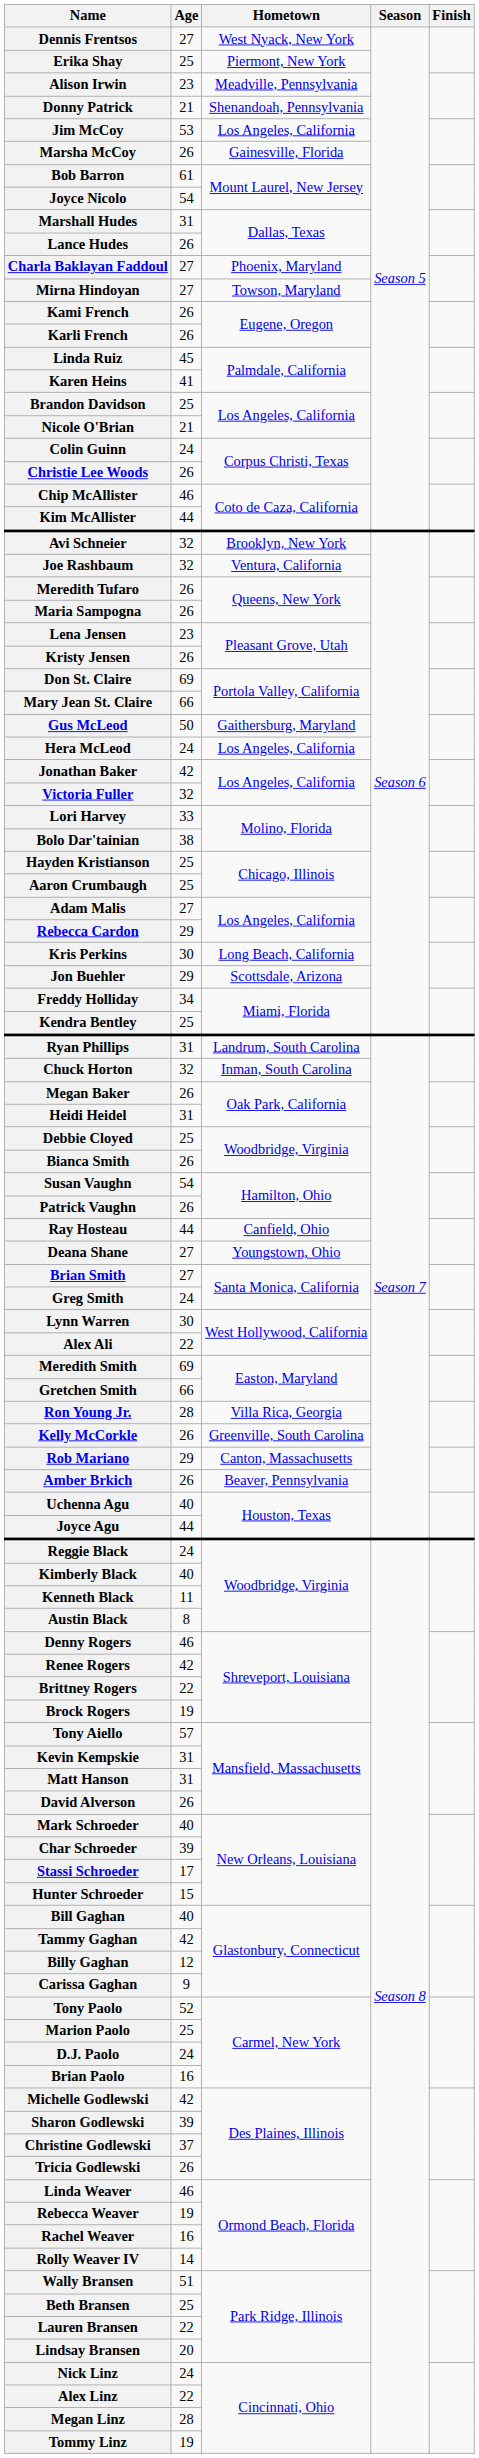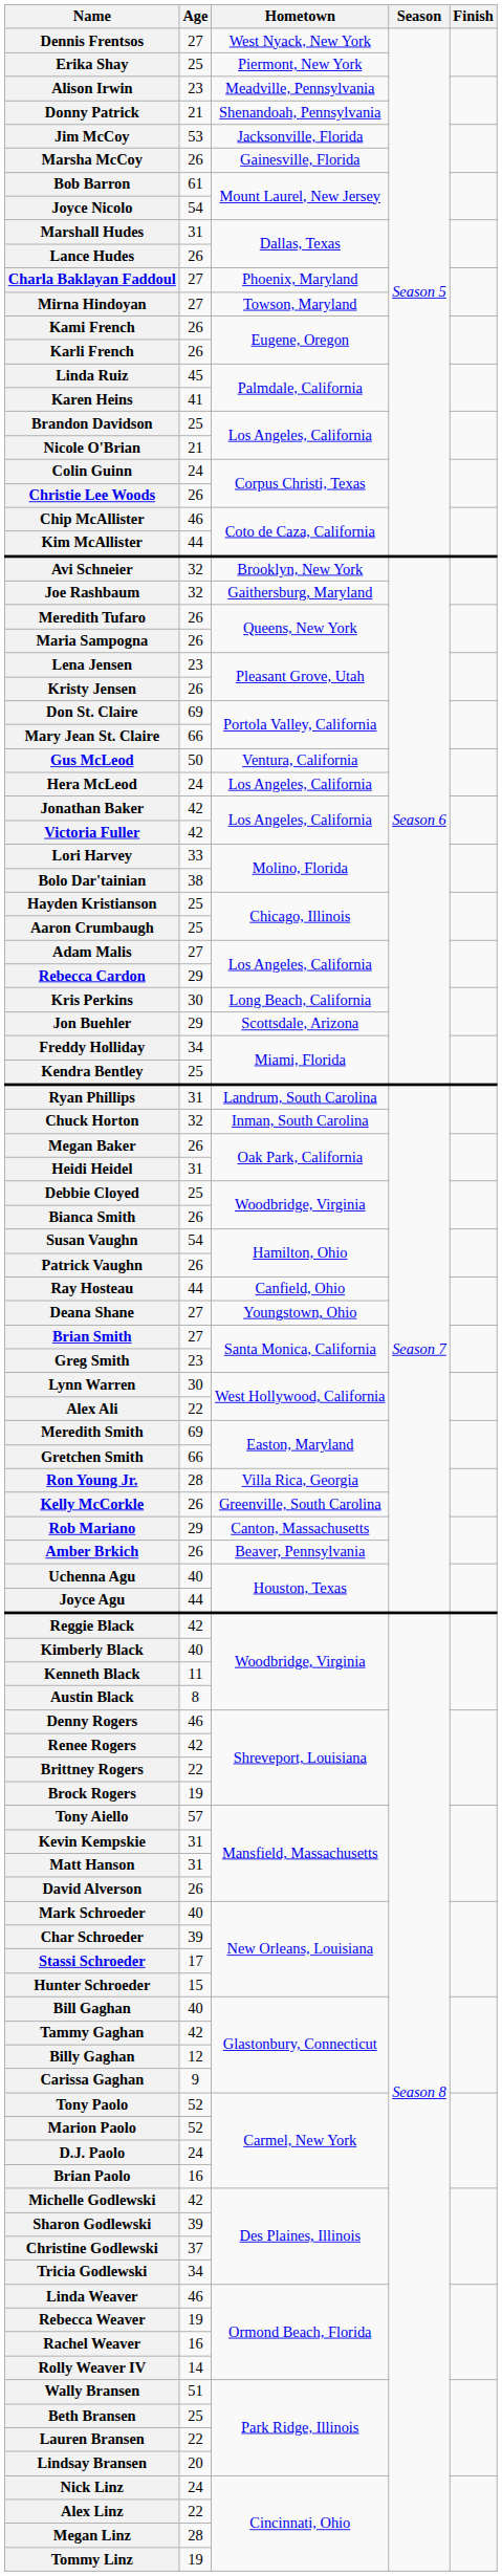Jim McCoy | Hometown: Los Angeles, California -> Jacksonville, Florida
Joe Rashbaum | Hometown: Ventura, California -> Gaithersburg, Maryland
Gus McLeod | Hometown: Gaithersburg, Maryland -> Ventura, California
Victoria Fuller | Age: 32 -> 42
Greg Smith | Age: 24 -> 23
Reggie Black | Age: 24 -> 42
Marion Paolo | Age: 25 -> 52
Tricia Godlewski | Age: 26 -> 34
